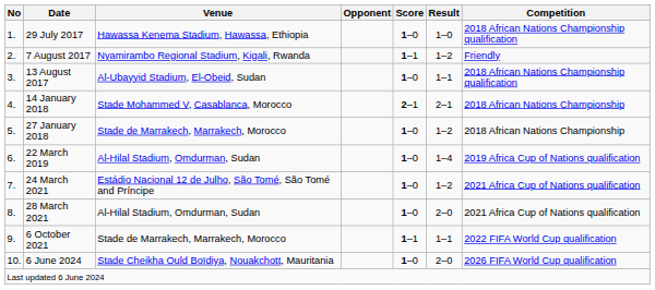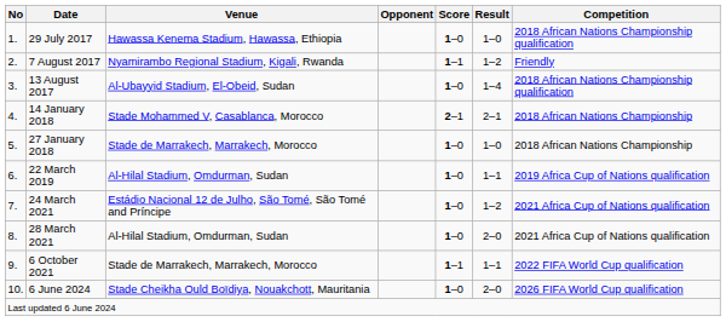13 August 2017 | Result: 1–1 -> 1–4
27 January 2018 | Result: 1–2 -> 1–0
22 March 2019 | Result: 1–4 -> 1–1
